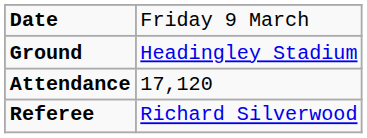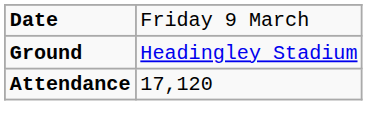- row: Referee | Richard Silverwood
